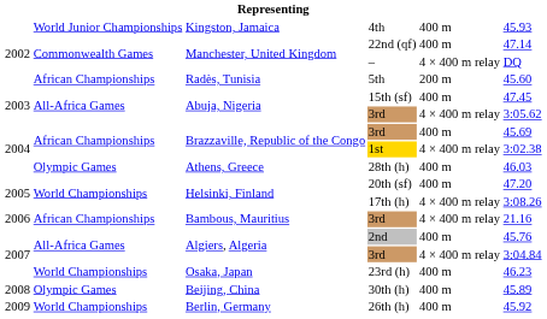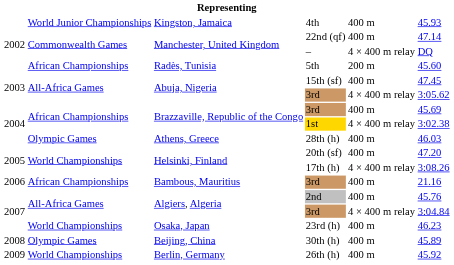Bambous, Mauritius / 3rd | column 5: 4 × 400 m relay -> 400 m
